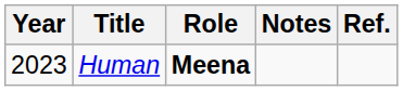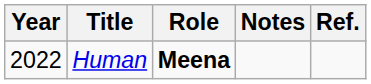Human | Year: 2023 -> 2022
